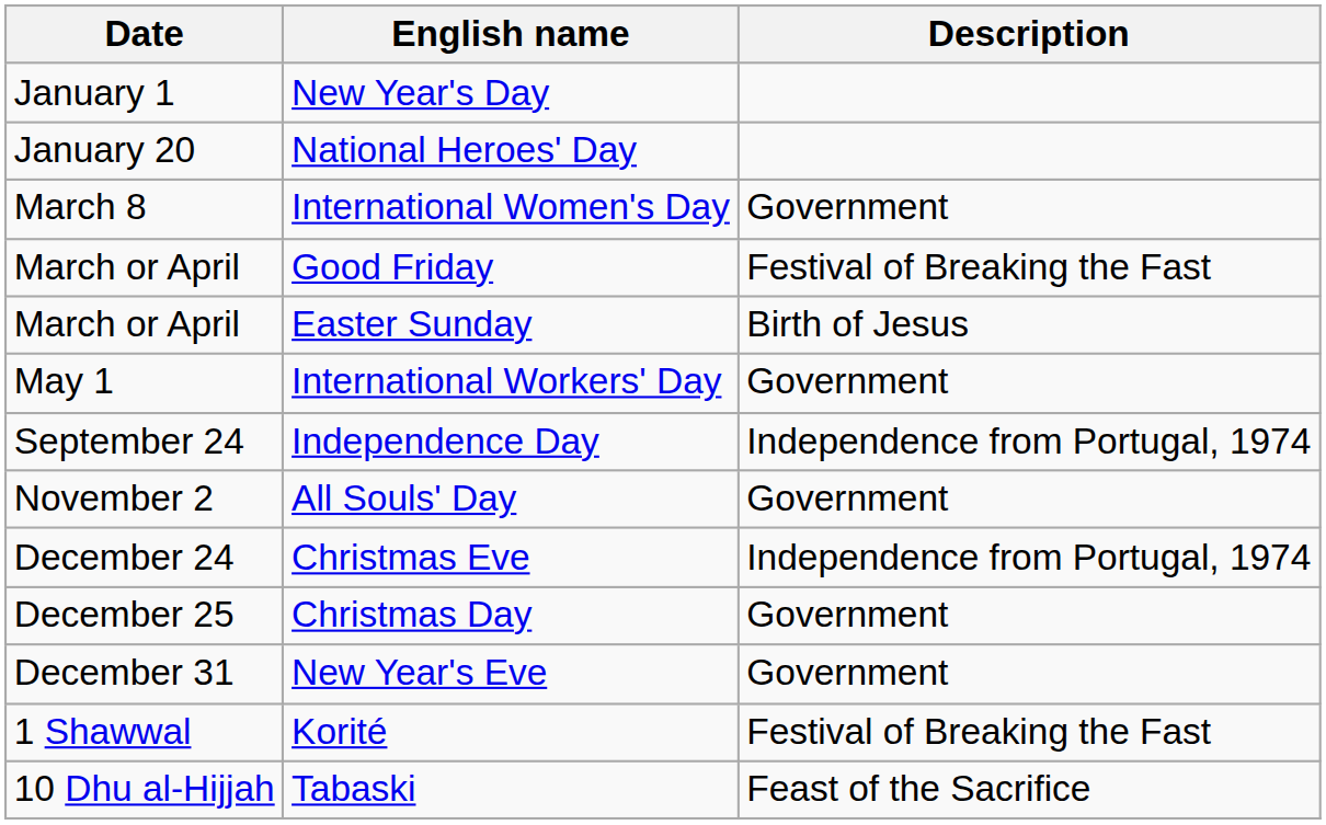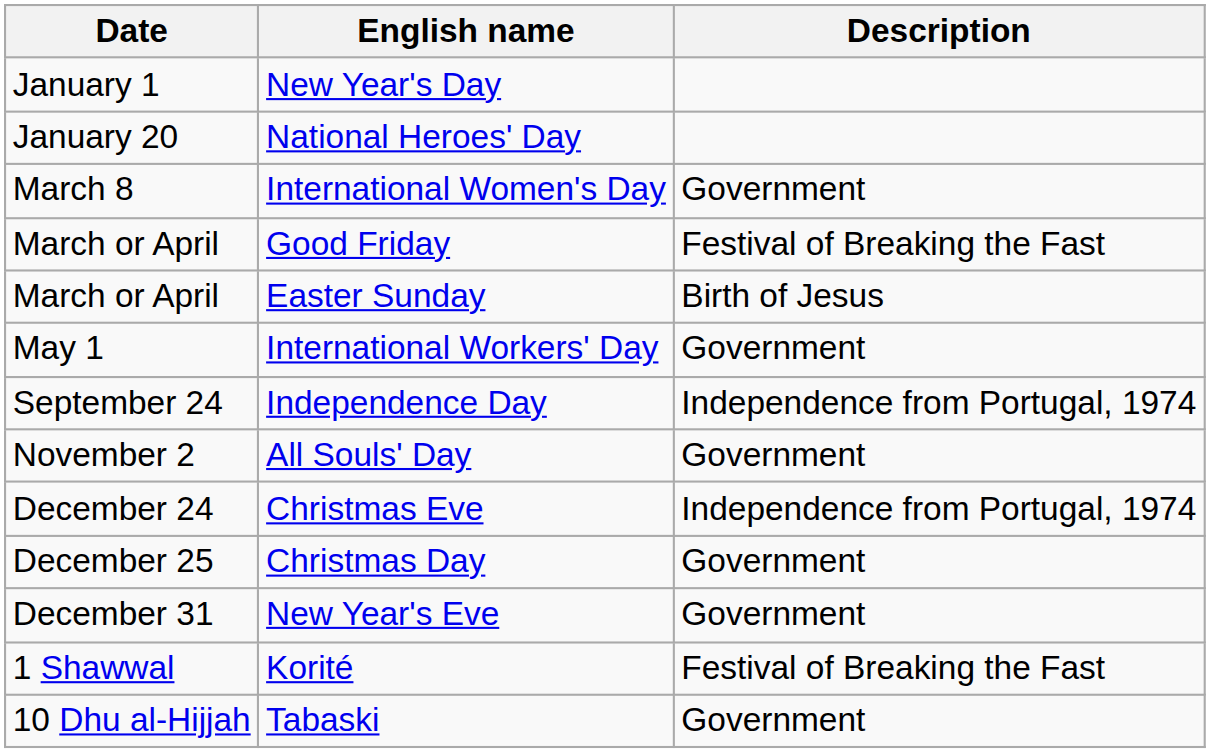Tabaski | Description: Feast of the Sacrifice -> Government
